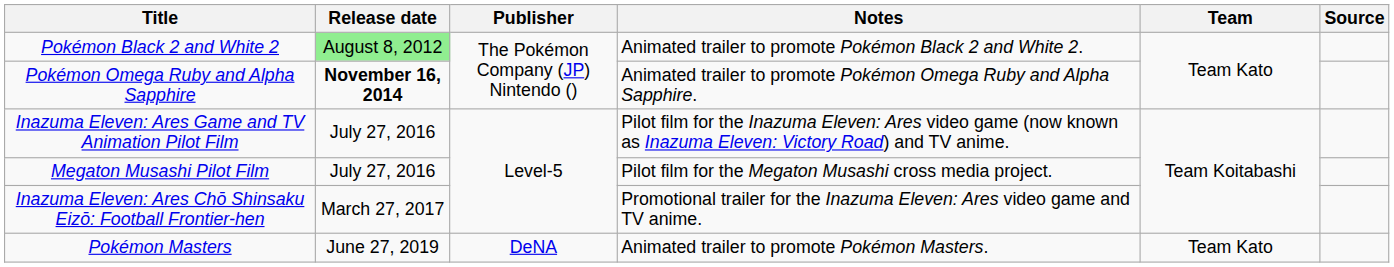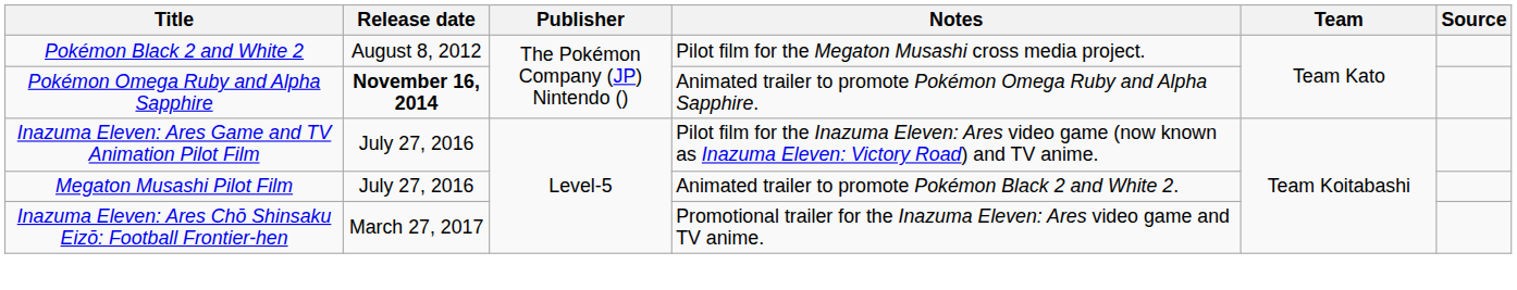Pokémon Black 2 and White 2 | Release date: lightgreen background -> no background
Pokémon Black 2 and White 2 | Notes: Animated trailer to promote Pokémon Black 2 and White 2. -> Pilot film for the Megaton Musashi cross media project.
Megaton Musashi Pilot Film | Notes: Pilot film for the Megaton Musashi cross media project. -> Animated trailer to promote Pokémon Black 2 and White 2.
- row: Pokémon Masters | June 27, 2019 | DeNA | Animated trailer to promote Pokémon Masters. | Team Kato
